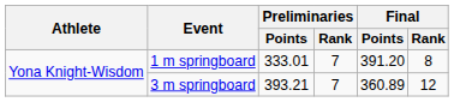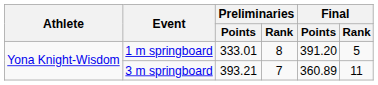1 m springboard | Preliminaries / Rank: 7 -> 8
1 m springboard | Final / Rank: 8 -> 5
3 m springboard | Final / Rank: 12 -> 11
